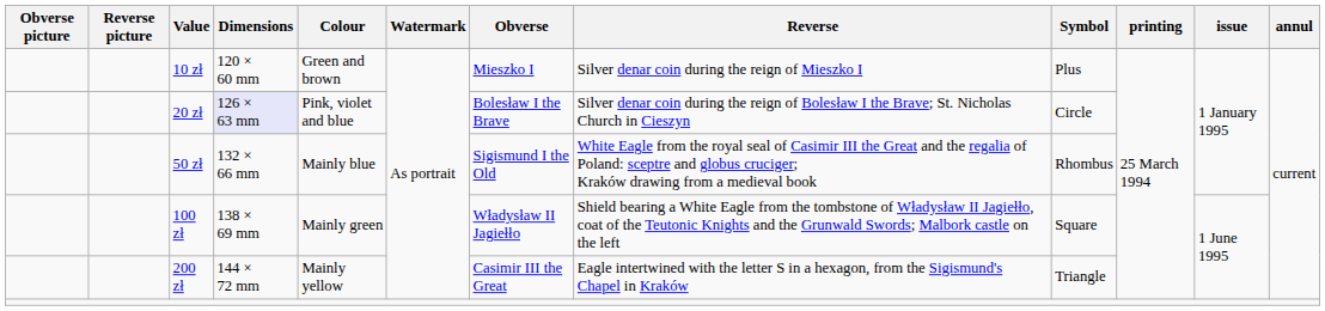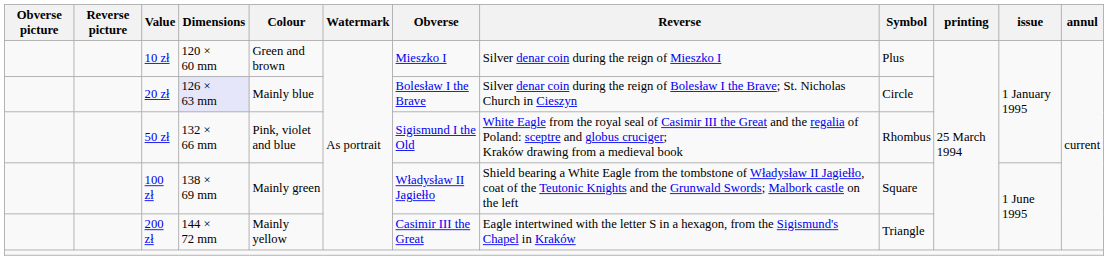20 zł | Colour: Pink, violet and blue -> Mainly blue
50 zł | Colour: Mainly blue -> Pink, violet and blue
